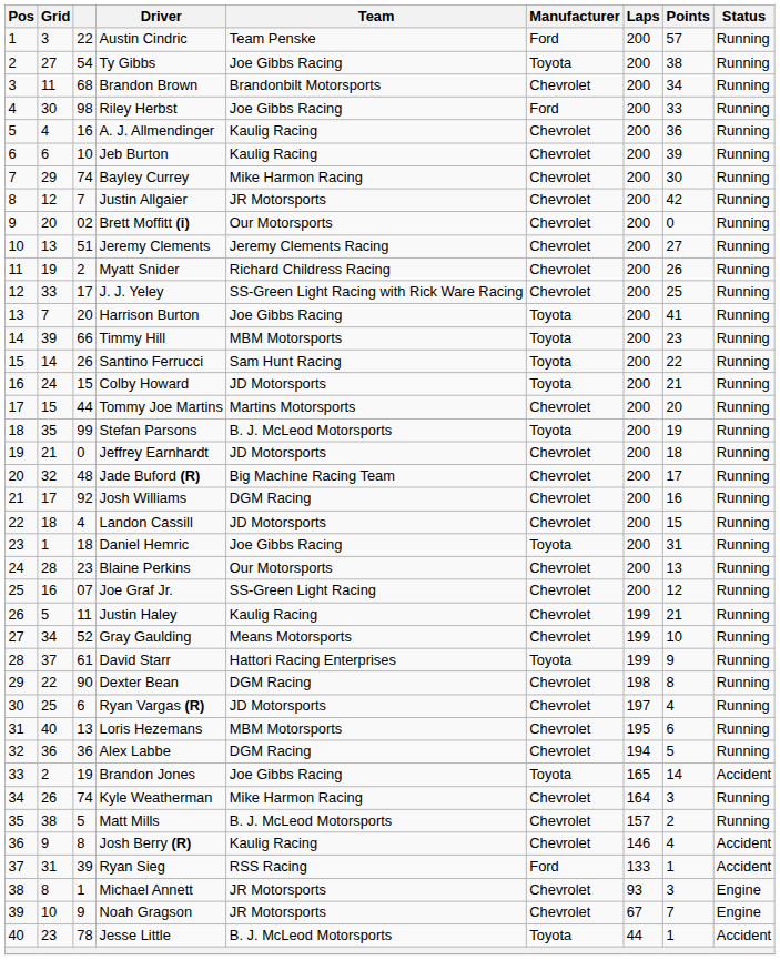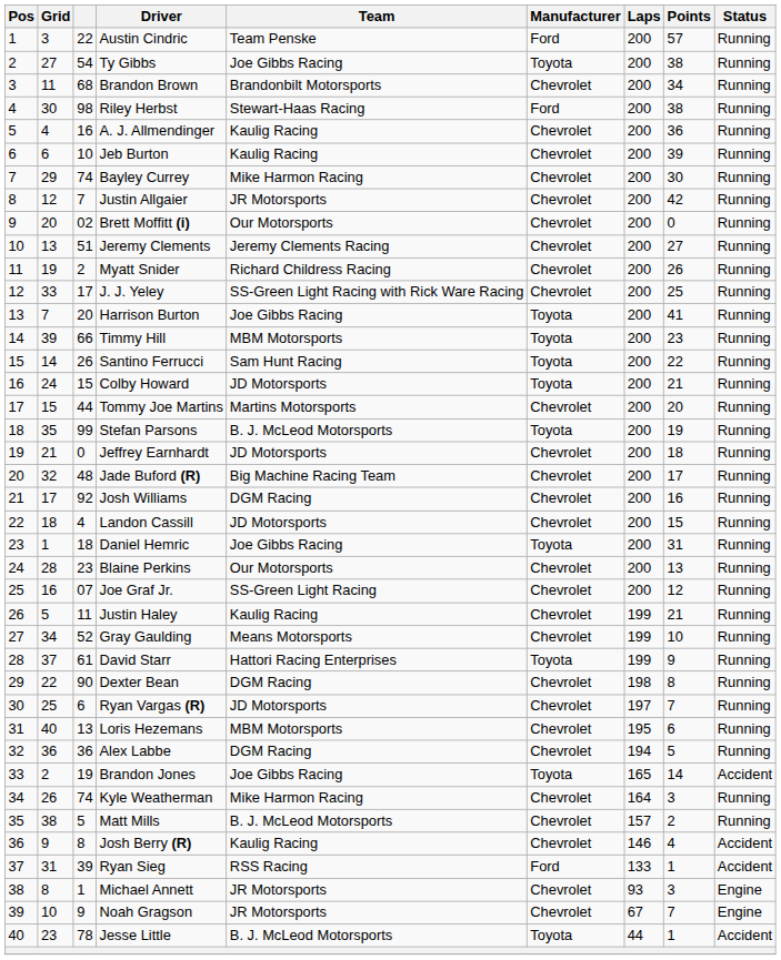Riley Herbst | Team: Joe Gibbs Racing -> Stewart-Haas Racing
Riley Herbst | Points: 33 -> 38
Ryan Vargas (R) | Points: 4 -> 7
